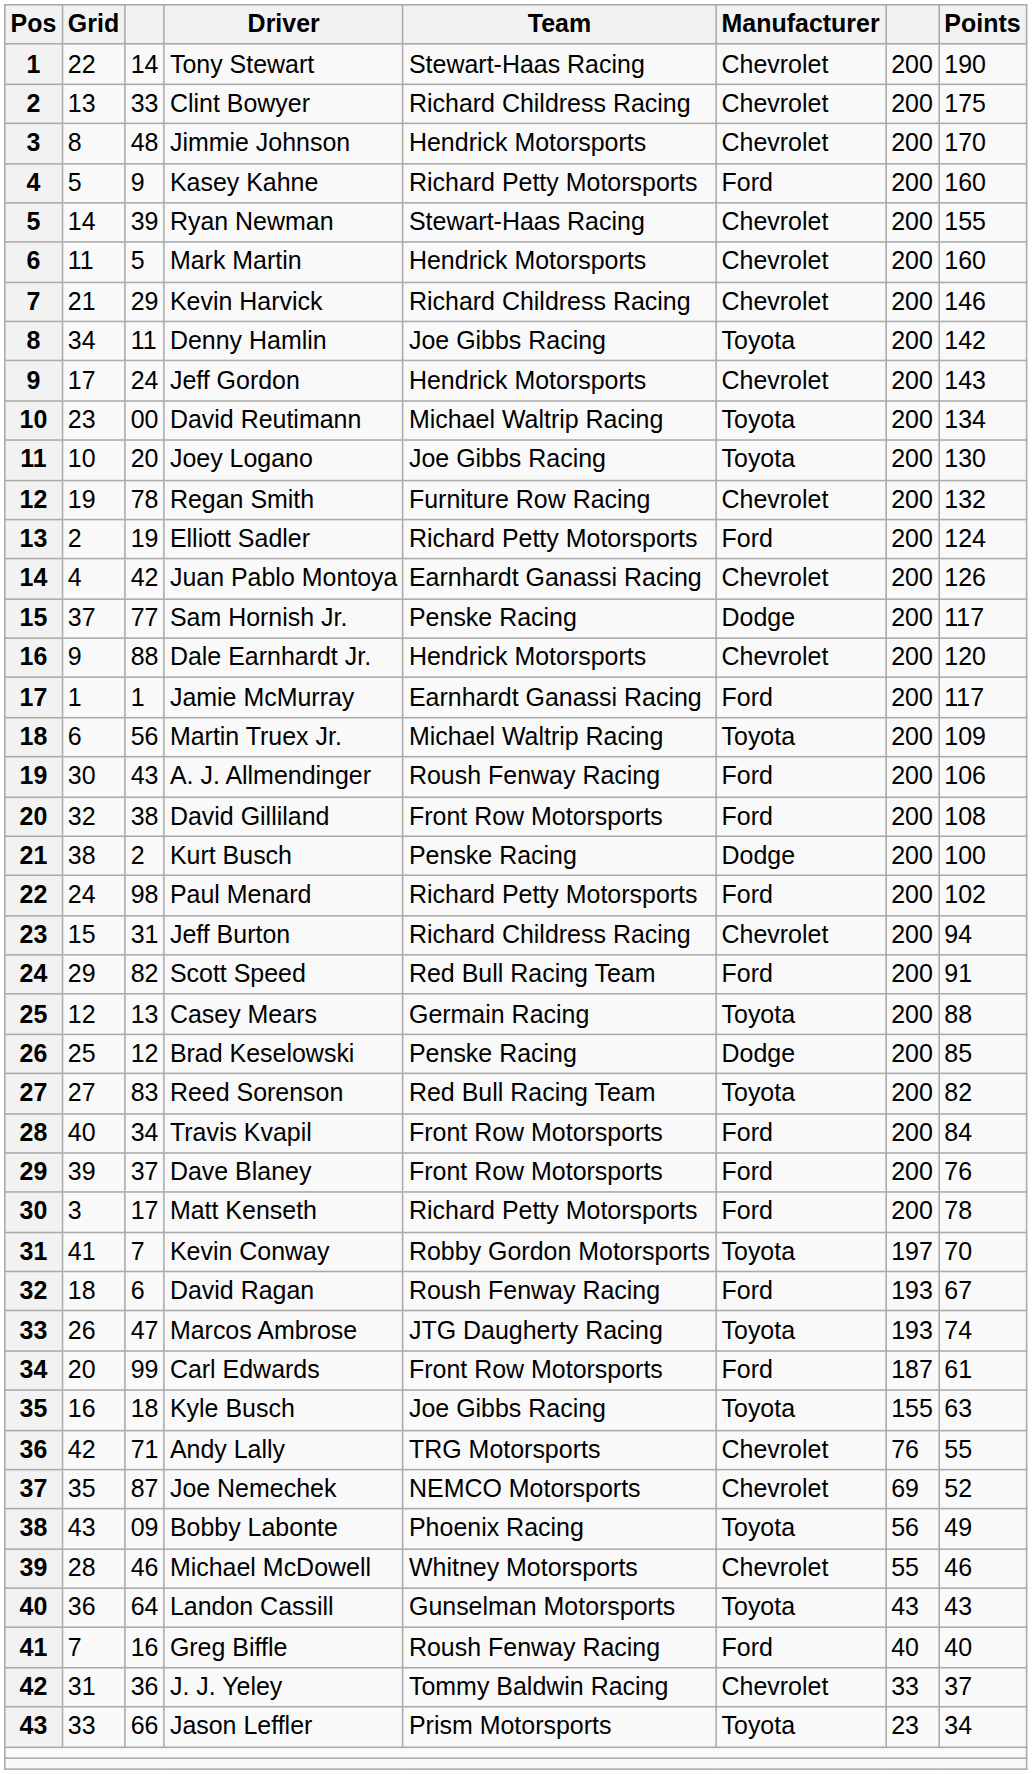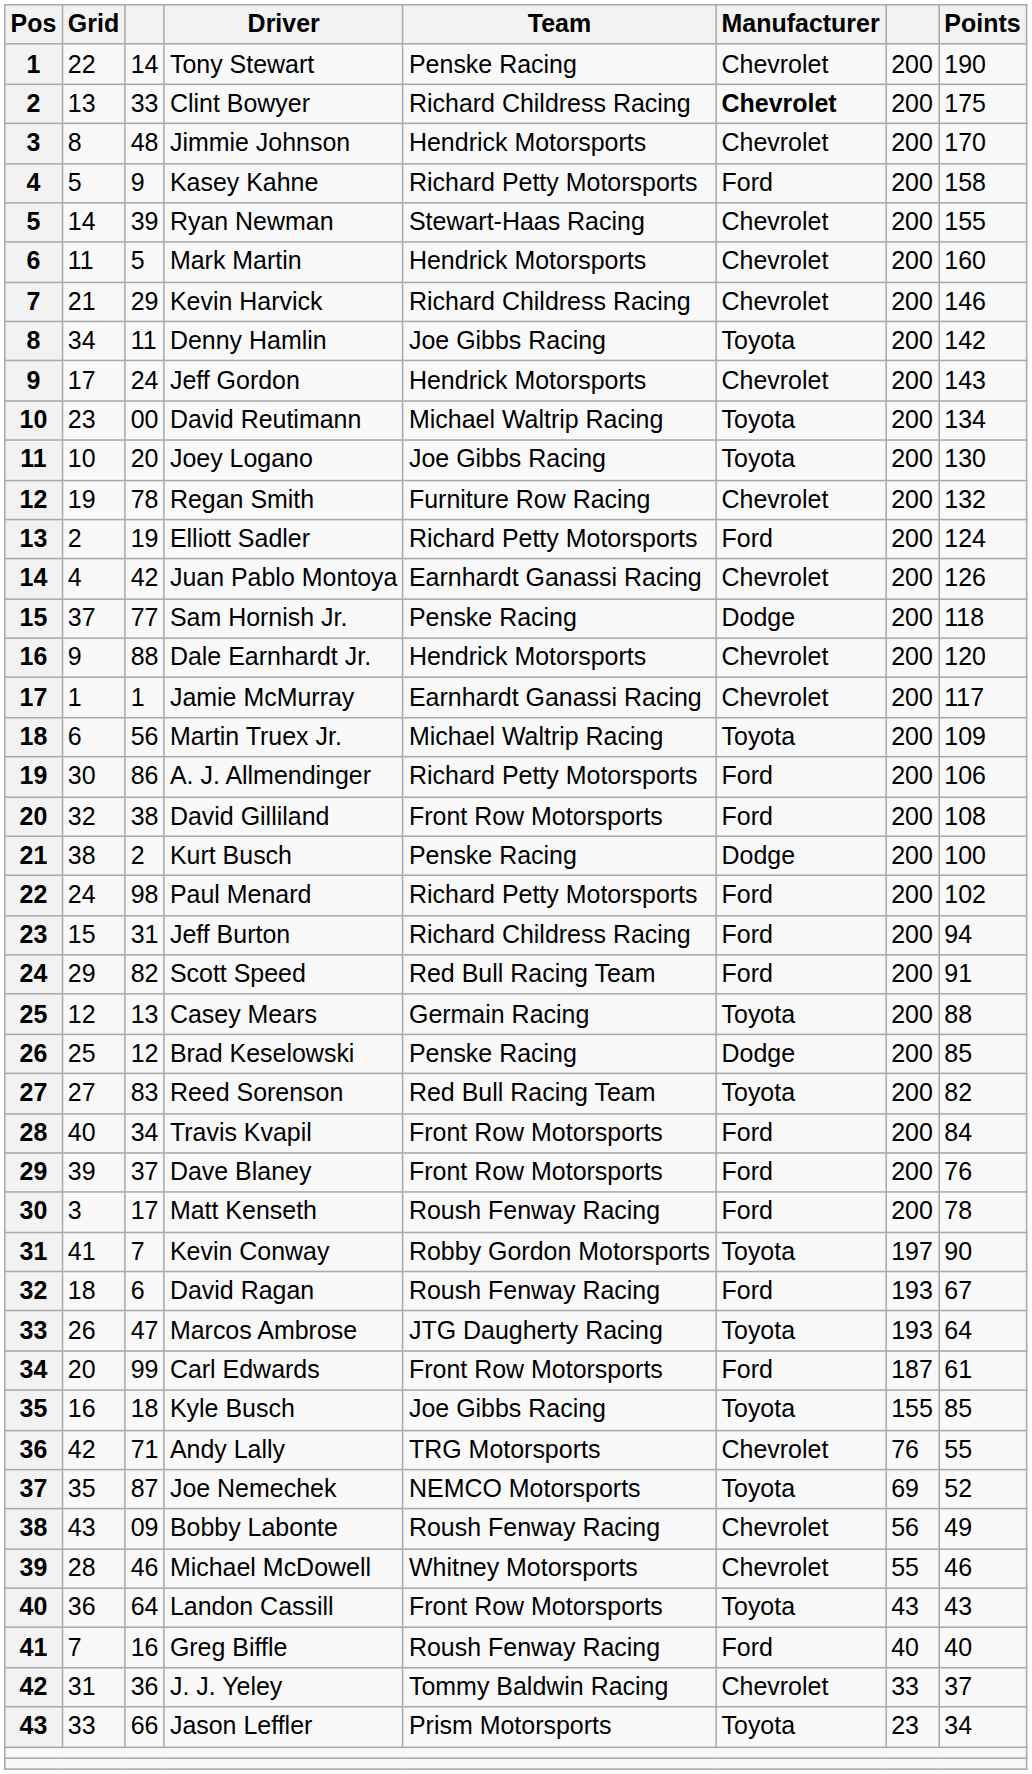Tony Stewart | Team: Stewart-Haas Racing -> Penske Racing
Clint Bowyer | Manufacturer: normal -> bold
Kasey Kahne | Points: 160 -> 158
Sam Hornish Jr. | Points: 117 -> 118
Jamie McMurray | Manufacturer: Ford -> Chevrolet
A. J. Allmendinger | column 3: 43 -> 86
A. J. Allmendinger | Team: Roush Fenway Racing -> Richard Petty Motorsports
Jeff Burton | Manufacturer: Chevrolet -> Ford
Matt Kenseth | Team: Richard Petty Motorsports -> Roush Fenway Racing
Kevin Conway | Points: 70 -> 90
Marcos Ambrose | Points: 74 -> 64
Kyle Busch | Points: 63 -> 85
Joe Nemechek | Manufacturer: Chevrolet -> Toyota
Bobby Labonte | Team: Phoenix Racing -> Roush Fenway Racing
Bobby Labonte | Manufacturer: Toyota -> Chevrolet
Landon Cassill | Team: Gunselman Motorsports -> Front Row Motorsports
